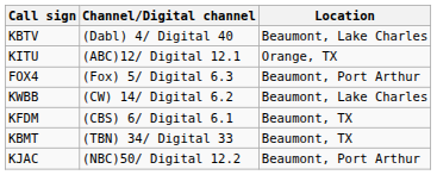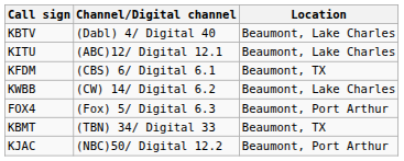KITU | Location: Orange, TX -> Beaumont, Lake Charles
rows swapped: KFDM <-> FOX4
